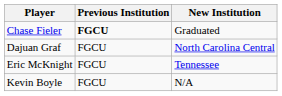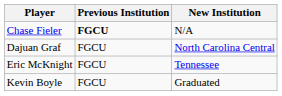Chase Fieler | New Institution: Graduated -> N/A
Kevin Boyle | New Institution: N/A -> Graduated
